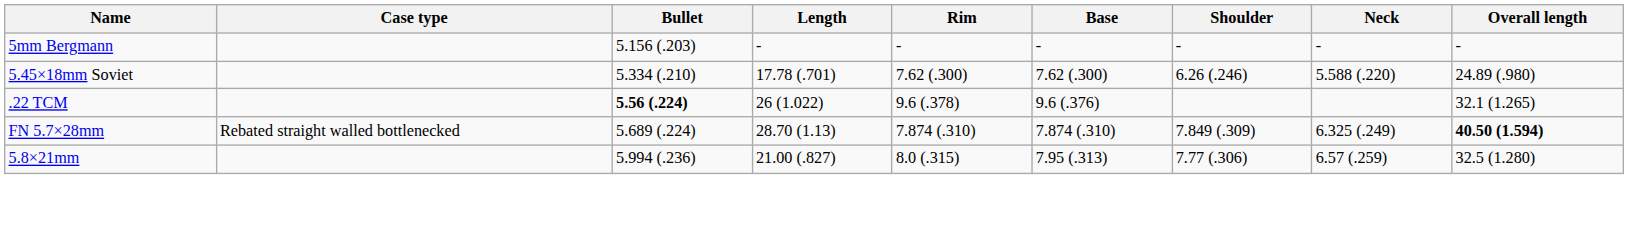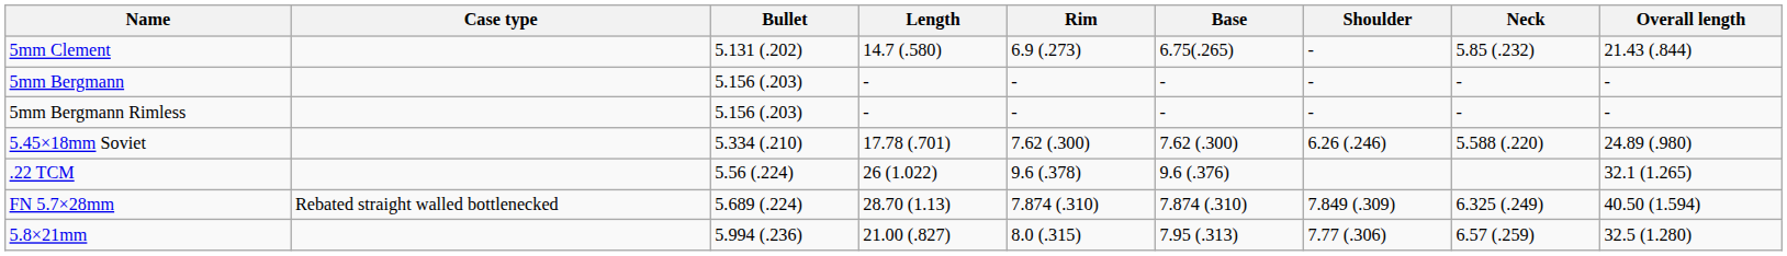+ row: 5mm Clement | 5.131 (.202) | 14.7 (.580) | 6.9 (.273) | 6.75(.265) | - | 5.85 (.232) | 21.43 (.844)
+ row: 5mm Bergmann Rimless | 5.156 (.203) | - | - | - | - | - | -
.22 TCM | Bullet: bold -> normal
FN 5.7×28mm | Overall length: bold -> normal
